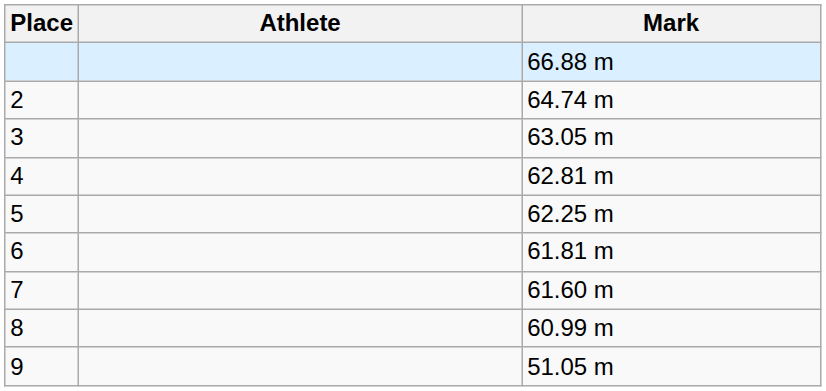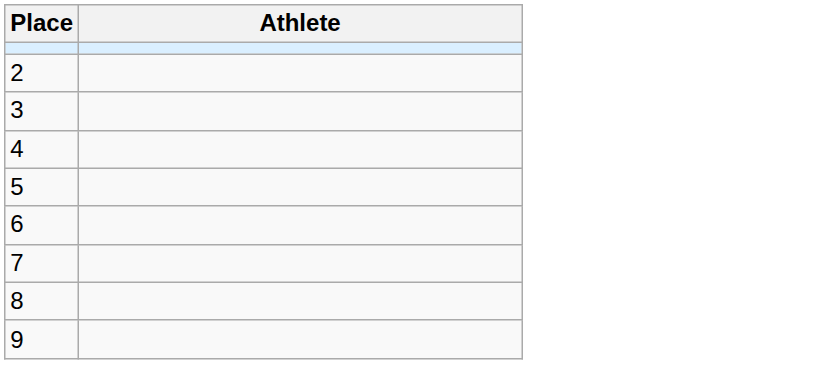- column: Mark | 66.88 m | 64.74 m | 63.05 m | 62.81 m | 62.25 m | 61.81 m | 61.60 m | 60.99 m | 51.05 m
